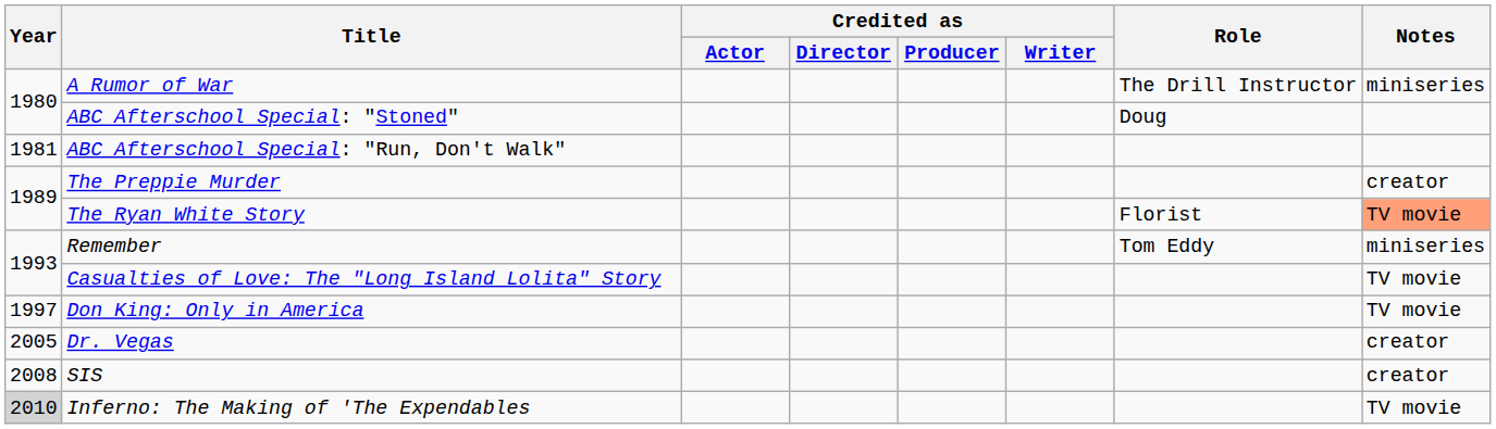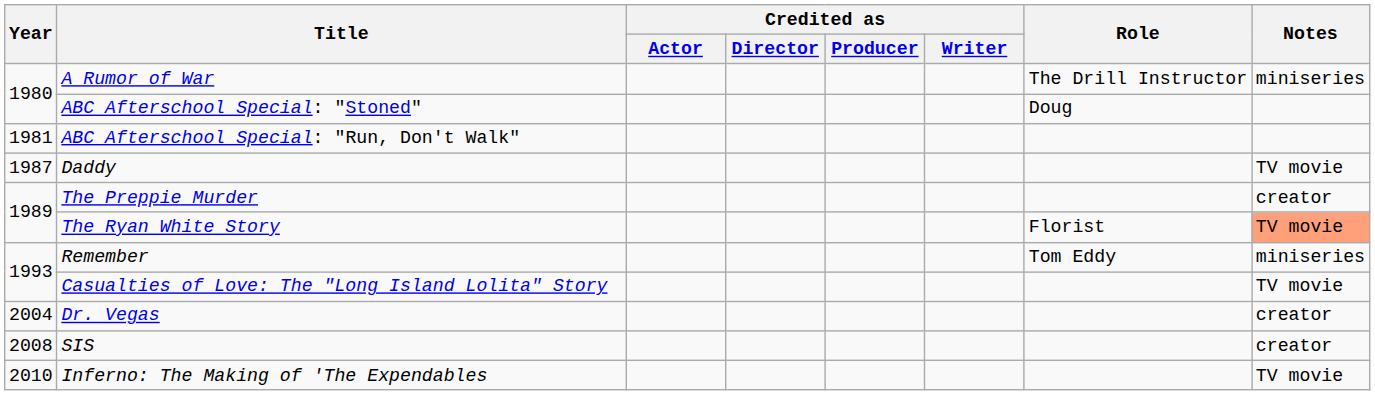+ row: 1987 | Daddy | TV movie
- row: 1997 | Don King: Only in America | TV movie
Dr. Vegas | Year: 2005 -> 2004
Inferno: The Making of 'The Expendables | Year: lightgrey background -> no background
